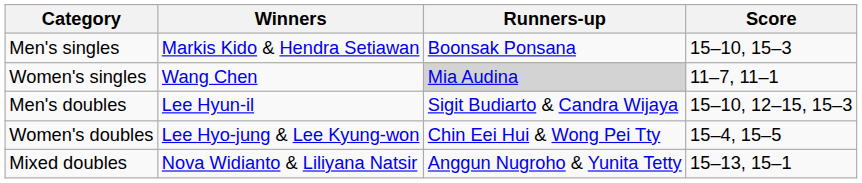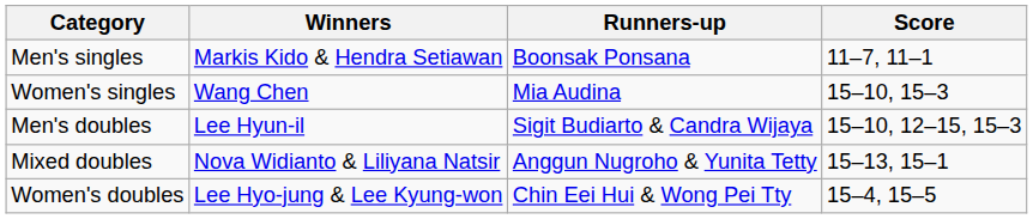Men's singles | Score: 15–10, 15–3 -> 11–7, 11–1
Women's singles | Runners-up: lightgrey background -> no background
Women's singles | Score: 11–7, 11–1 -> 15–10, 15–3
rows swapped: Women's doubles <-> Mixed doubles
